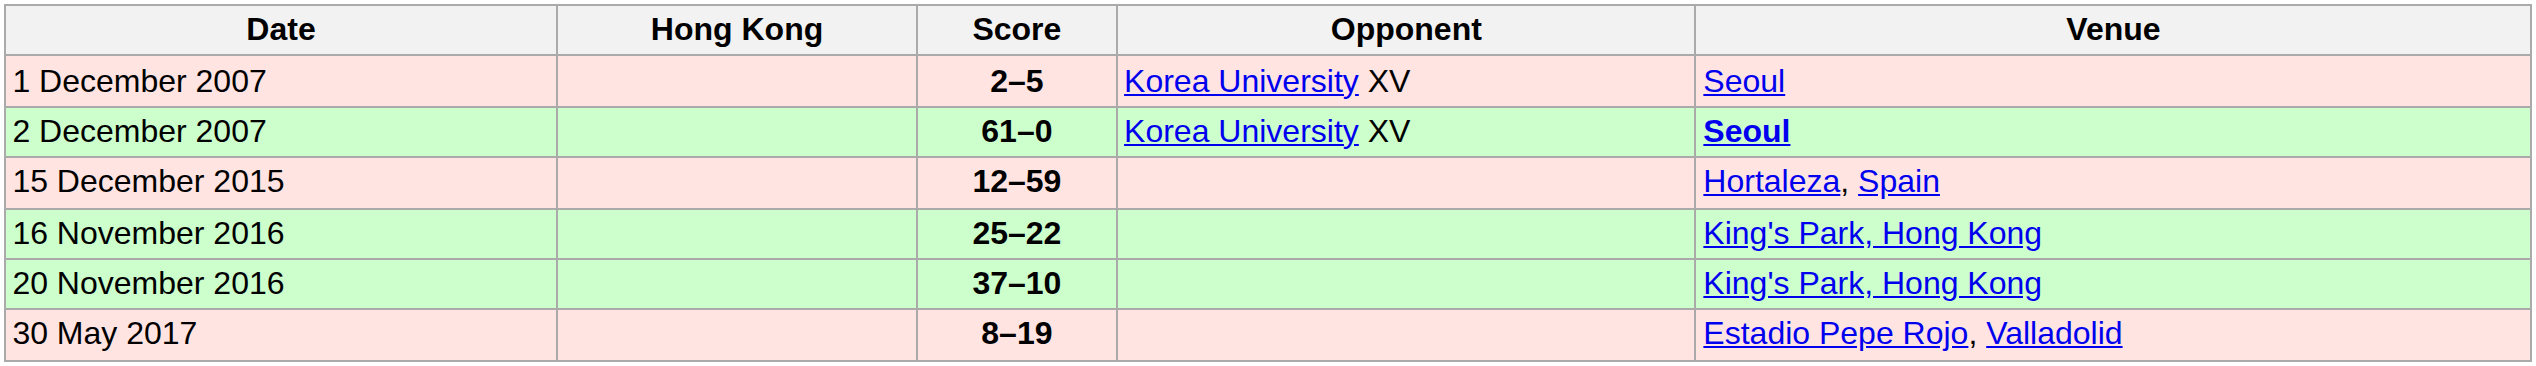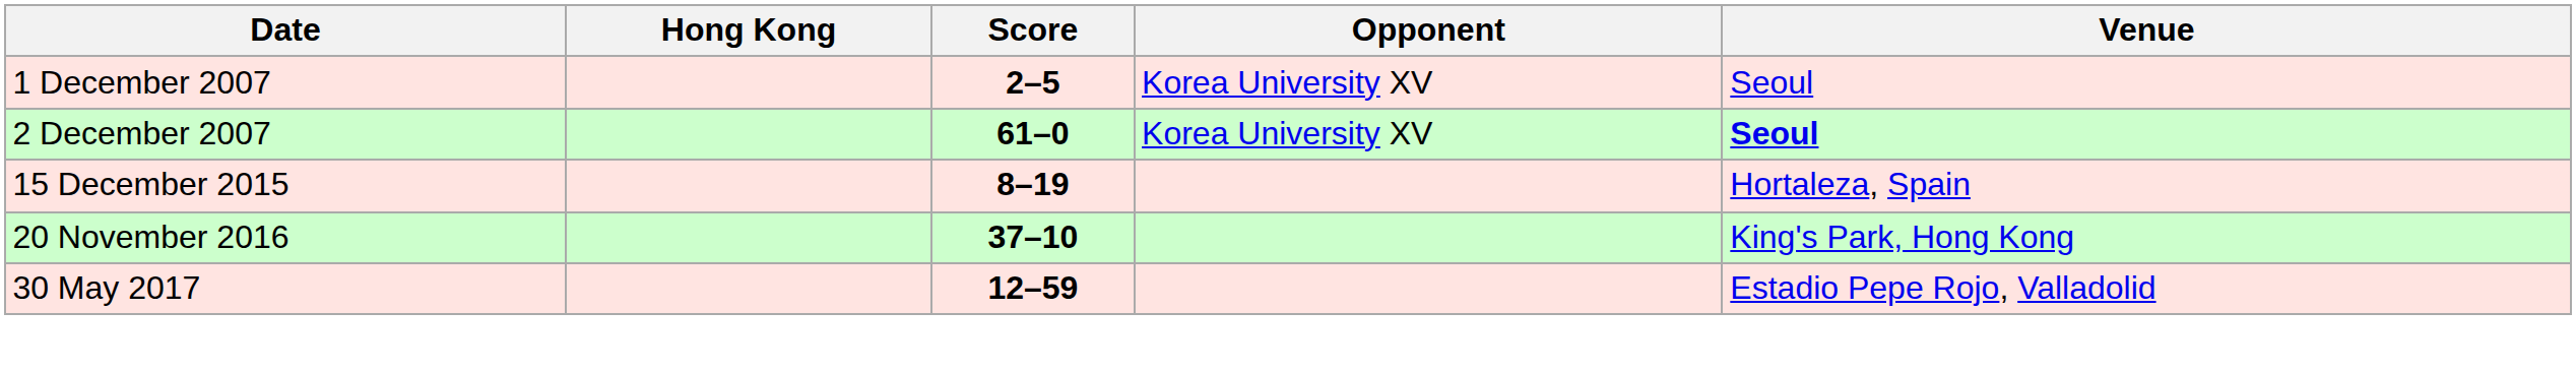15 December 2015 | Score: 12–59 -> 8–19
- row: 16 November 2016 | 25–22 | King's Park, Hong Kong
30 May 2017 | Score: 8–19 -> 12–59
